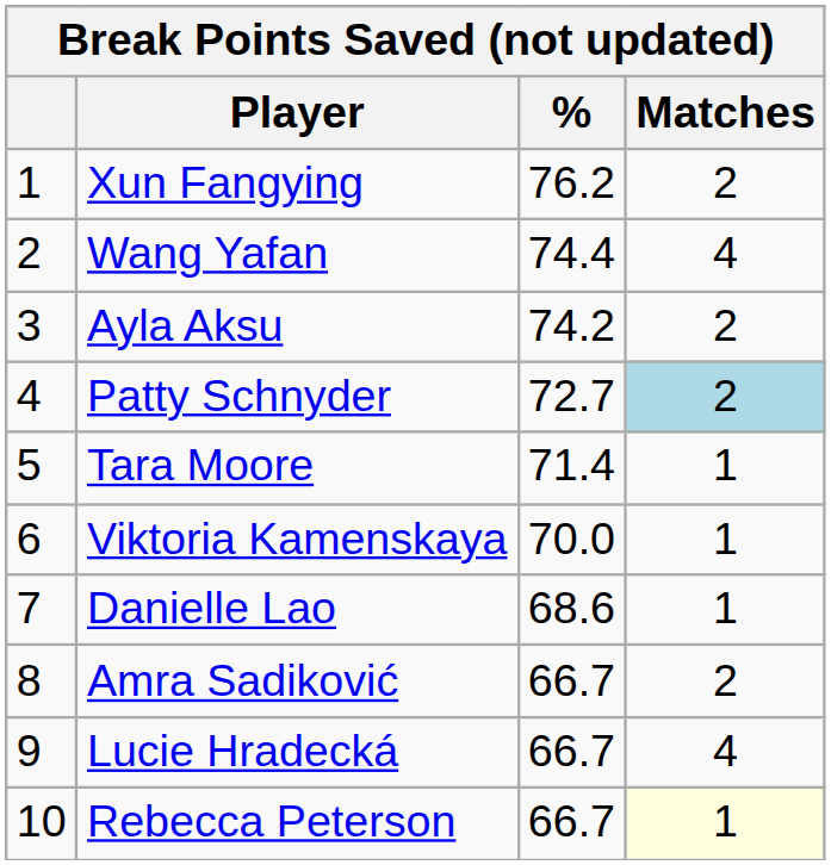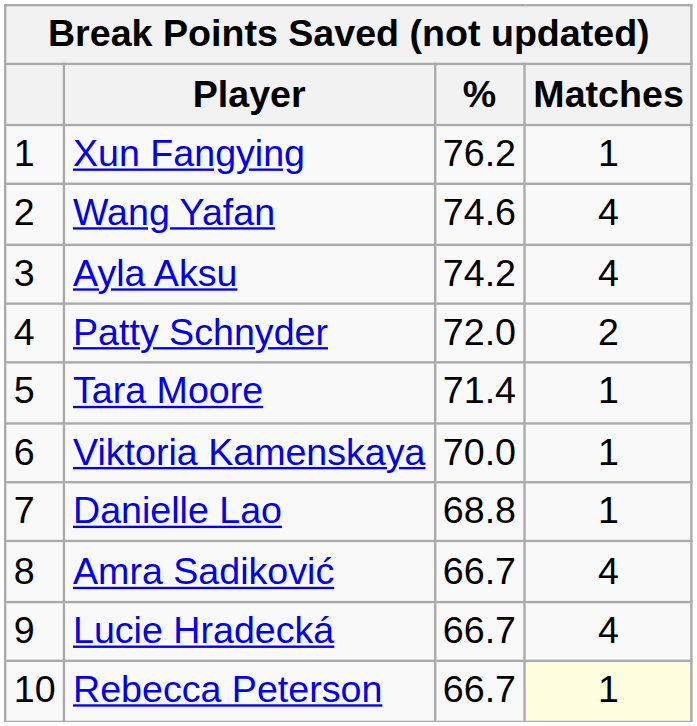Xun Fangying | Matches: 2 -> 1
Wang Yafan | %: 74.4 -> 74.6
Ayla Aksu | Matches: 2 -> 4
Patty Schnyder | %: 72.7 -> 72.0
Patty Schnyder | Matches: lightblue background -> no background
Danielle Lao | %: 68.6 -> 68.8
Amra Sadiković | Matches: 2 -> 4
